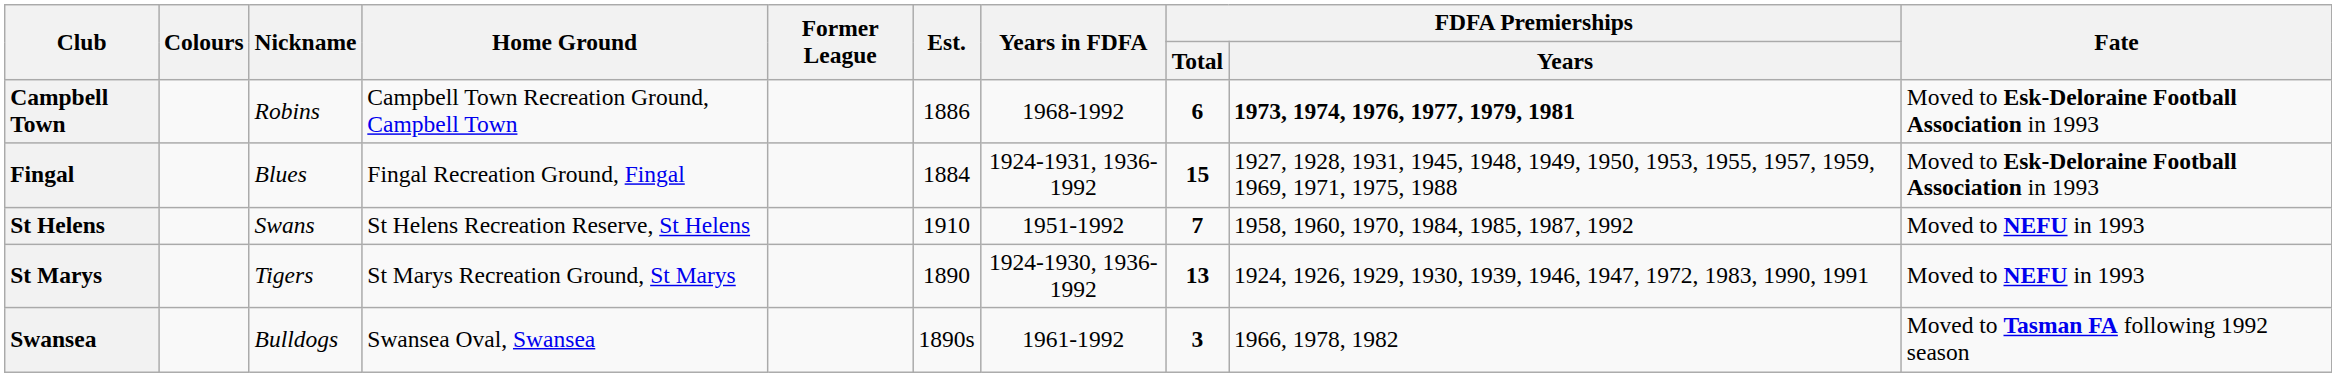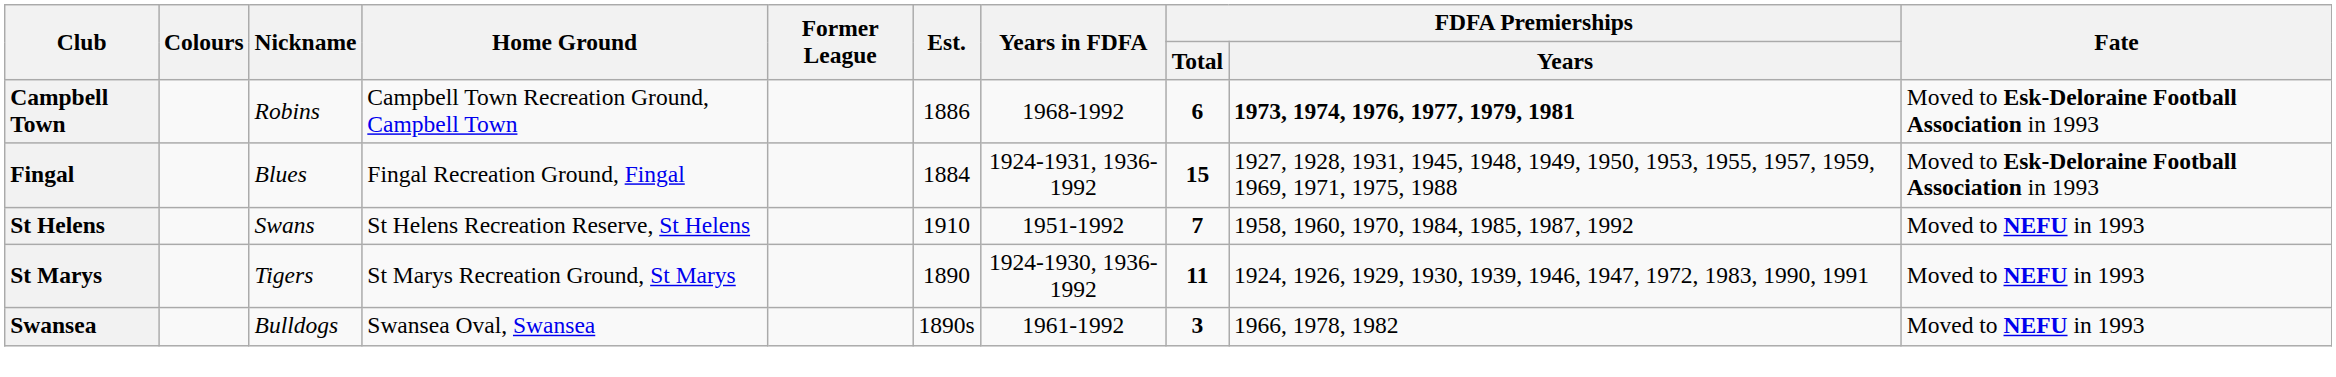St Marys | FDFA Premierships / Total: 13 -> 11
Swansea | Fate: Moved to Tasman FA following 1992 season -> Moved to NEFU in 1993
